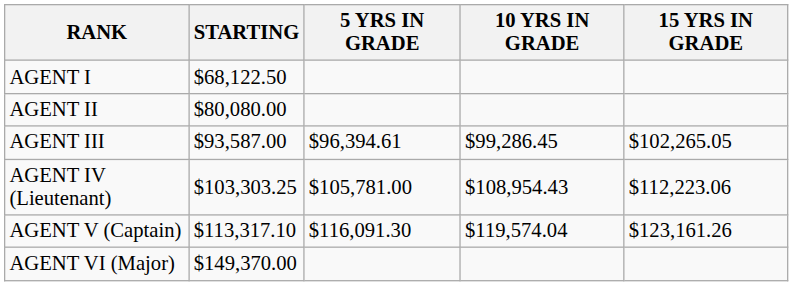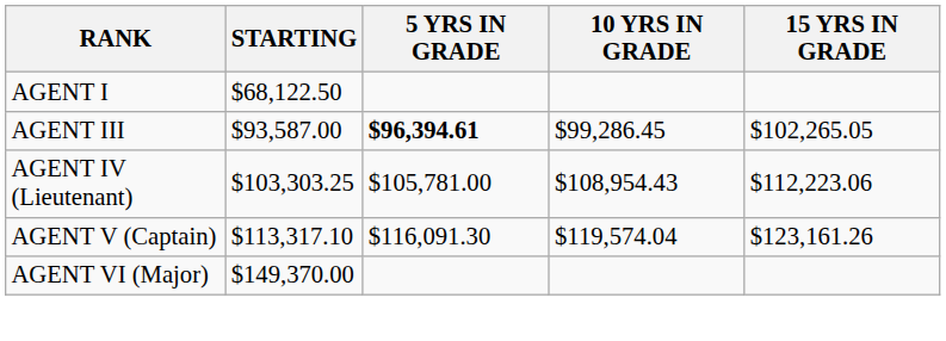- row: AGENT II | $80,080.00
AGENT III | 5 YRS IN GRADE: normal -> bold
